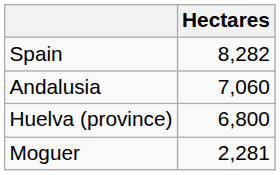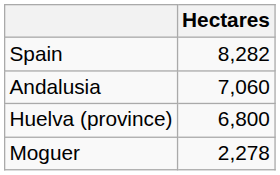Moguer | Hectares: 2,281 -> 2,278
